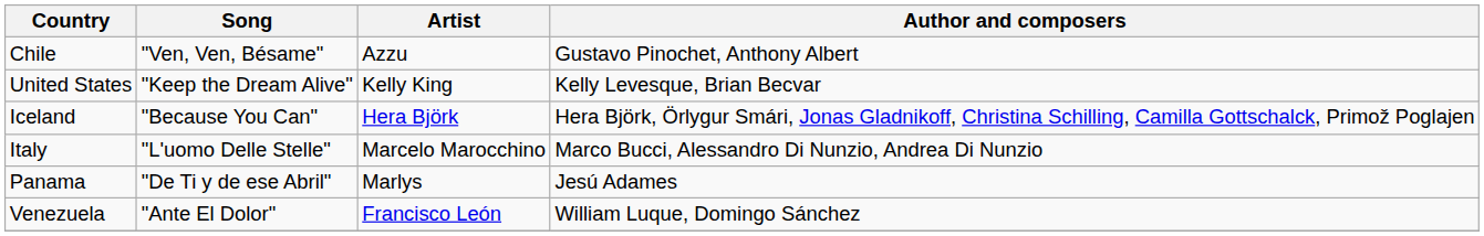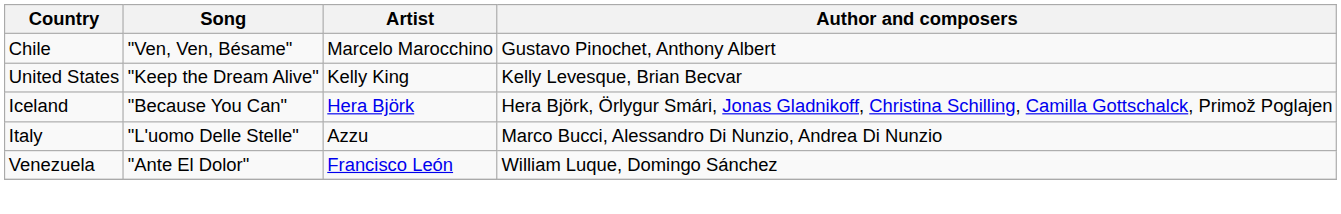Chile | Artist: Azzu -> Marcelo Marocchino
Italy | Artist: Marcelo Marocchino -> Azzu
- row: Panama | "De Ti y de ese Abril" | Marlys | Jesú Adames
